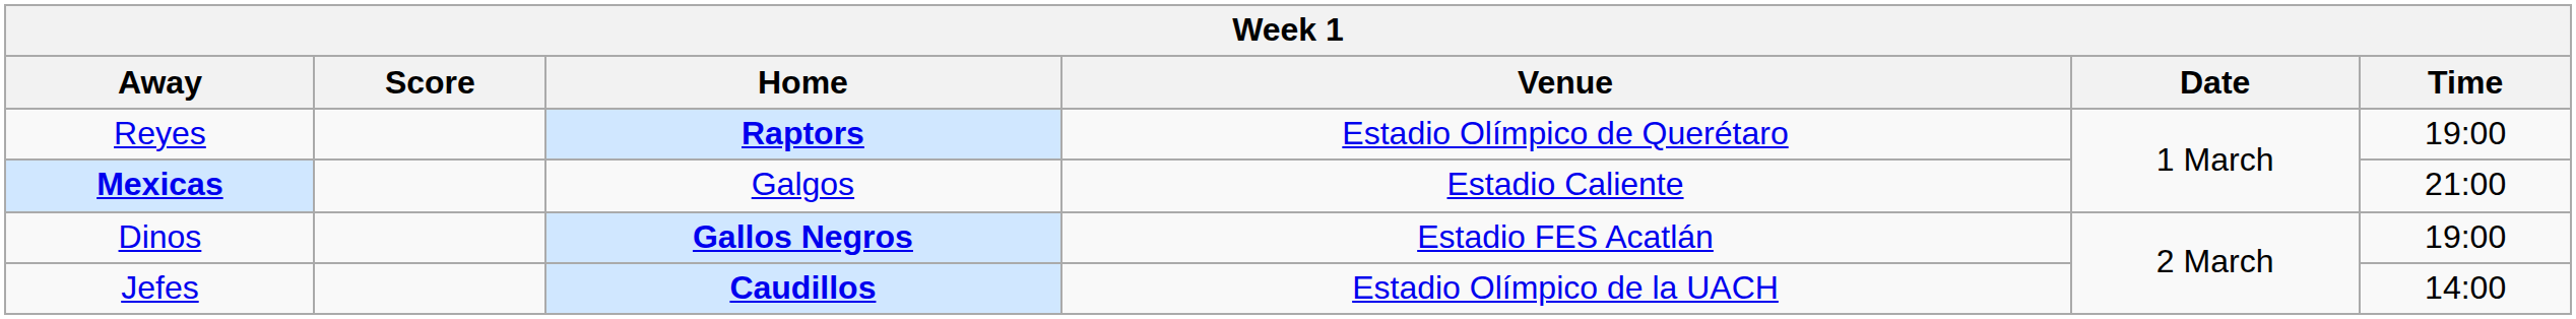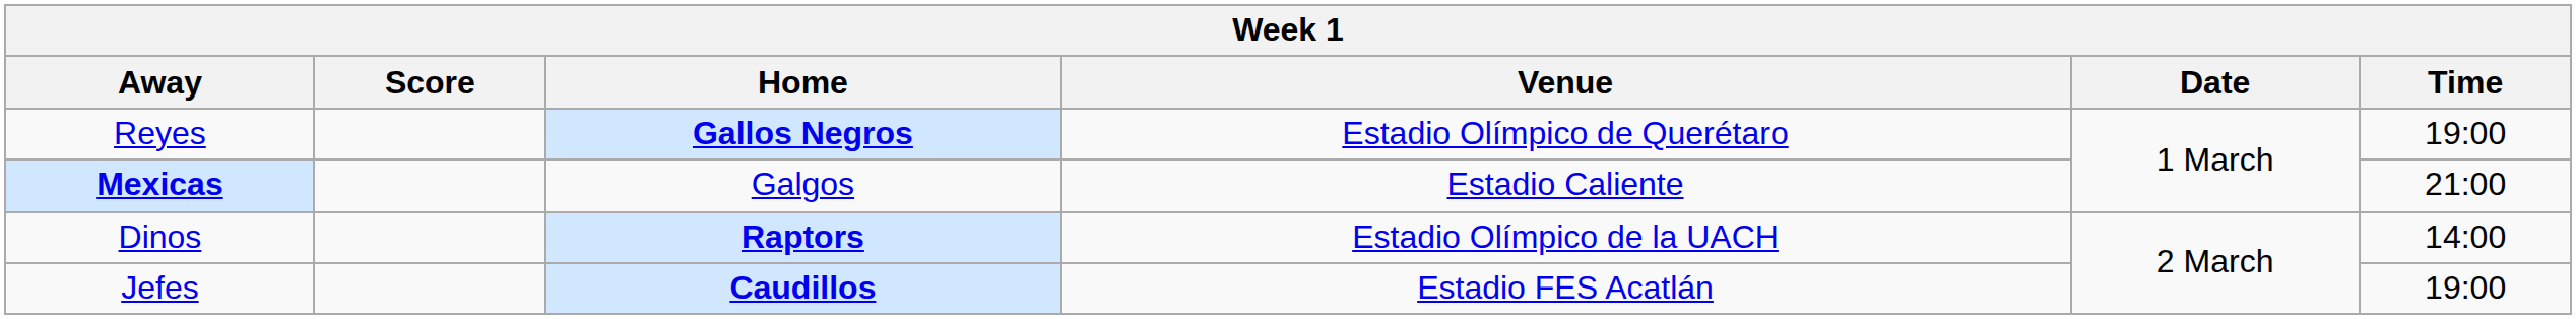Reyes | Home: Raptors -> Gallos Negros
Dinos | Home: Gallos Negros -> Raptors
Dinos | Venue: Estadio FES Acatlán -> Estadio Olímpico de la UACH
Dinos | Time: 19:00 -> 14:00
Jefes | Venue: Estadio Olímpico de la UACH -> Estadio FES Acatlán
Jefes | Time: 14:00 -> 19:00
